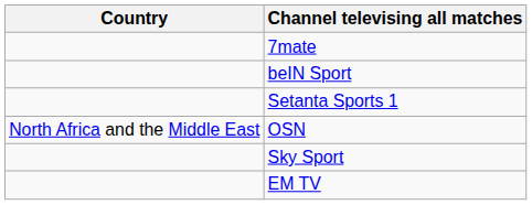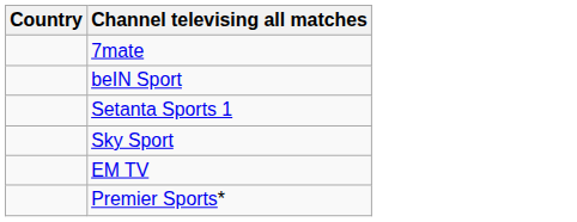- row: North Africa and the Middle East | OSN
+ row: Premier Sports*
